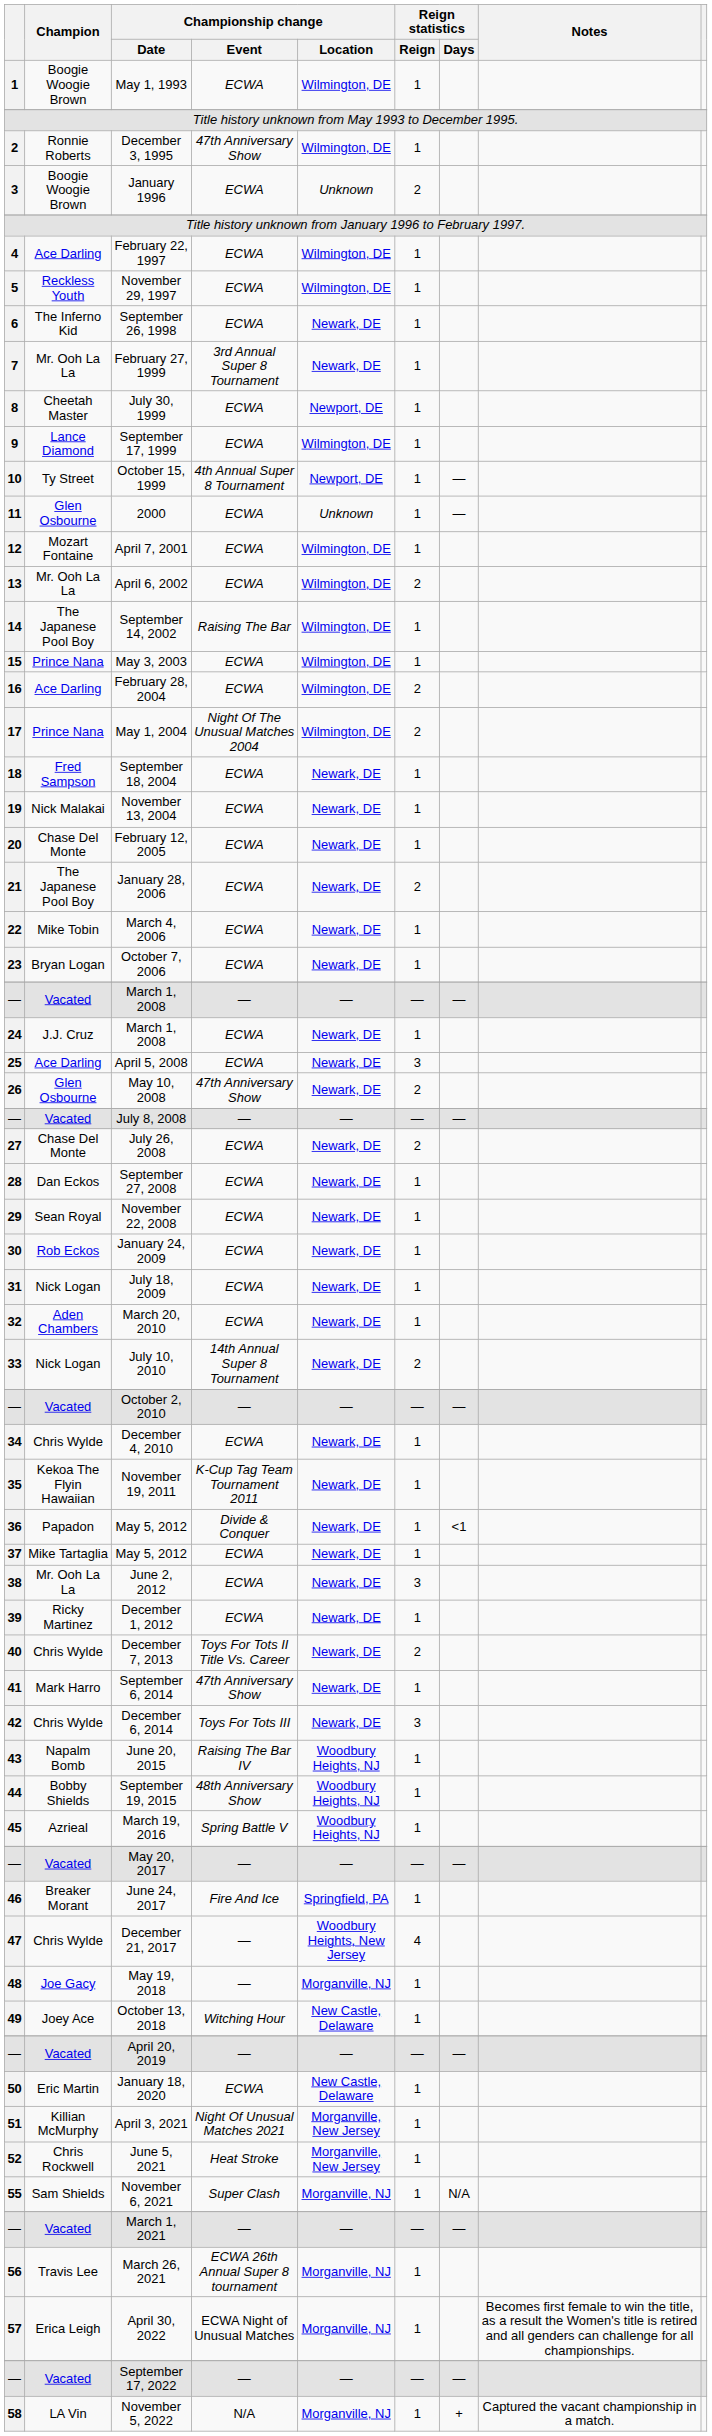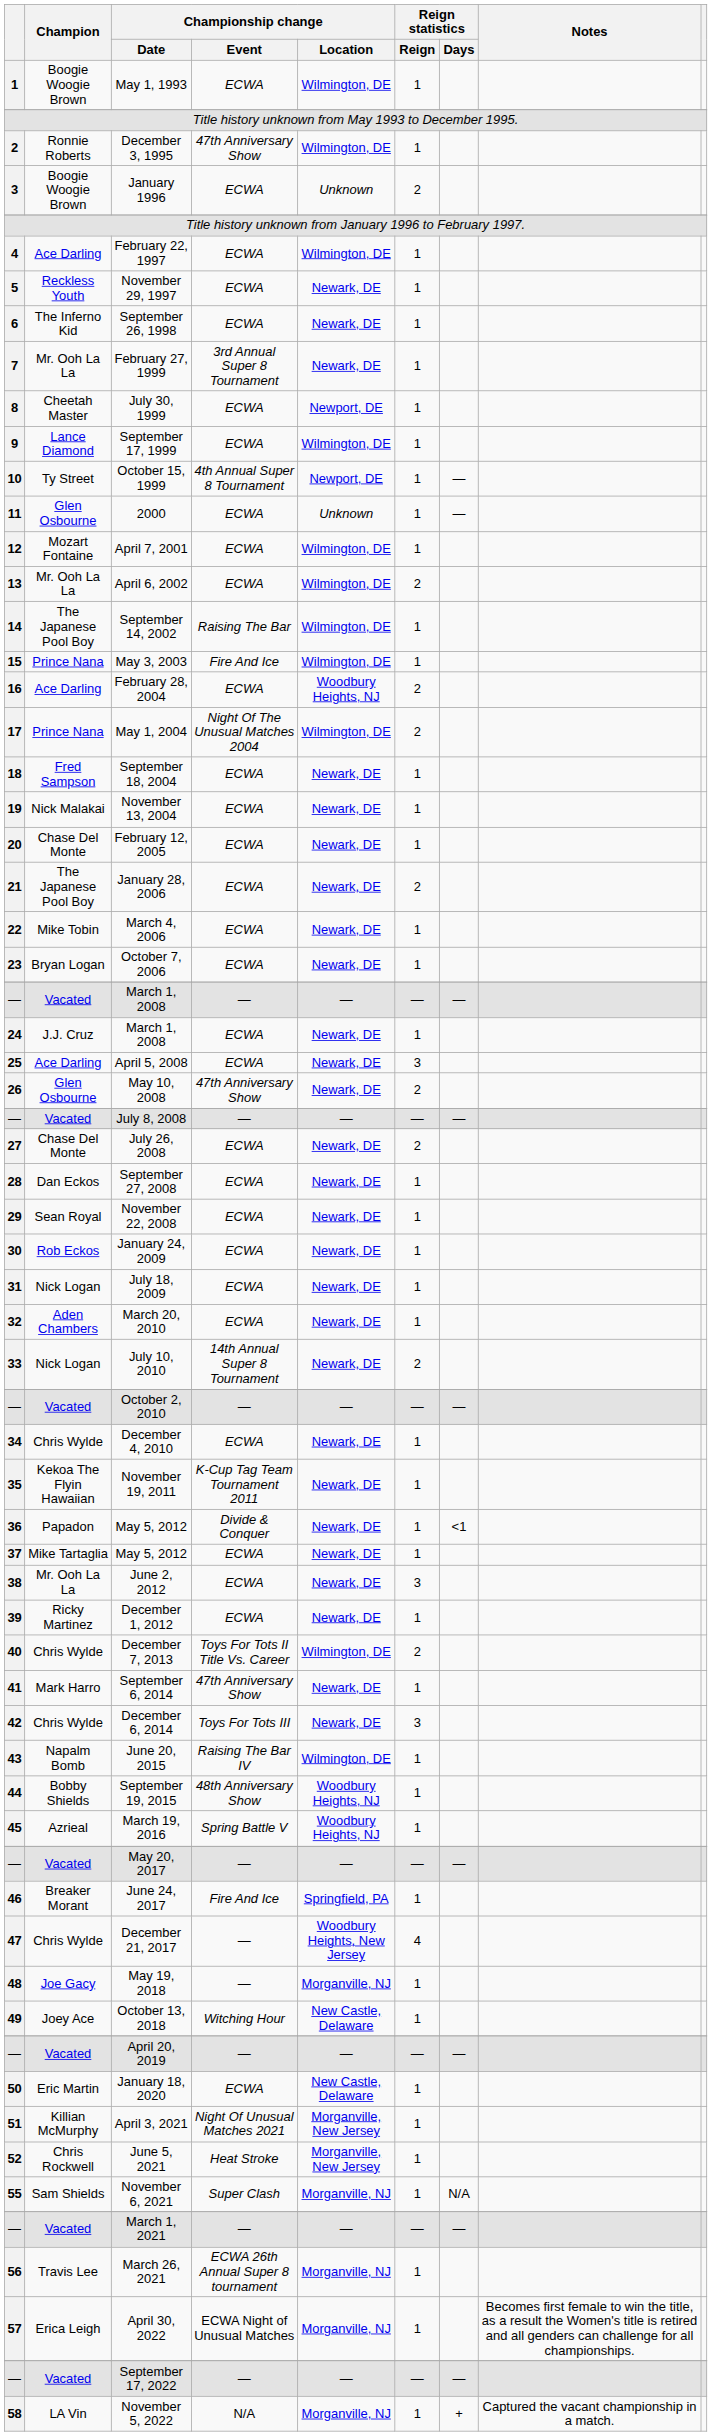November 29, 1997 | Championship change / Location: Wilmington, DE -> Newark, DE
May 3, 2003 | Championship change / Event: ECWA -> Fire And Ice
February 28, 2004 | Championship change / Location: Wilmington, DE -> Woodbury Heights, NJ
December 7, 2013 | Championship change / Location: Newark, DE -> Wilmington, DE
June 20, 2015 | Championship change / Location: Woodbury Heights, NJ -> Wilmington, DE
